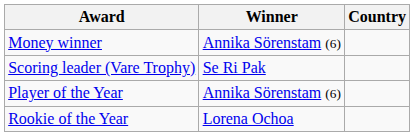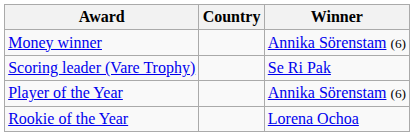columns swapped: Winner <-> Country
